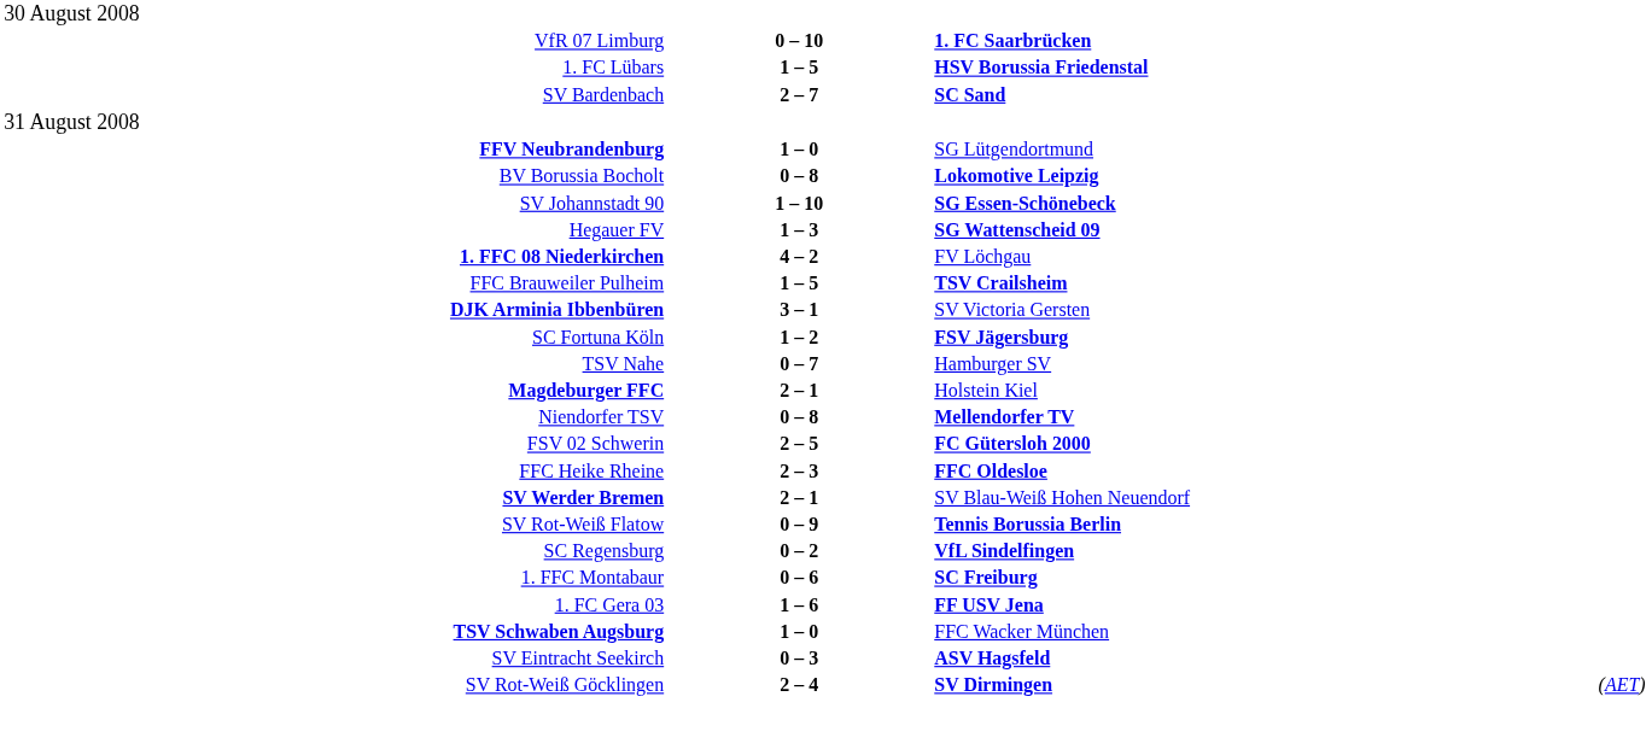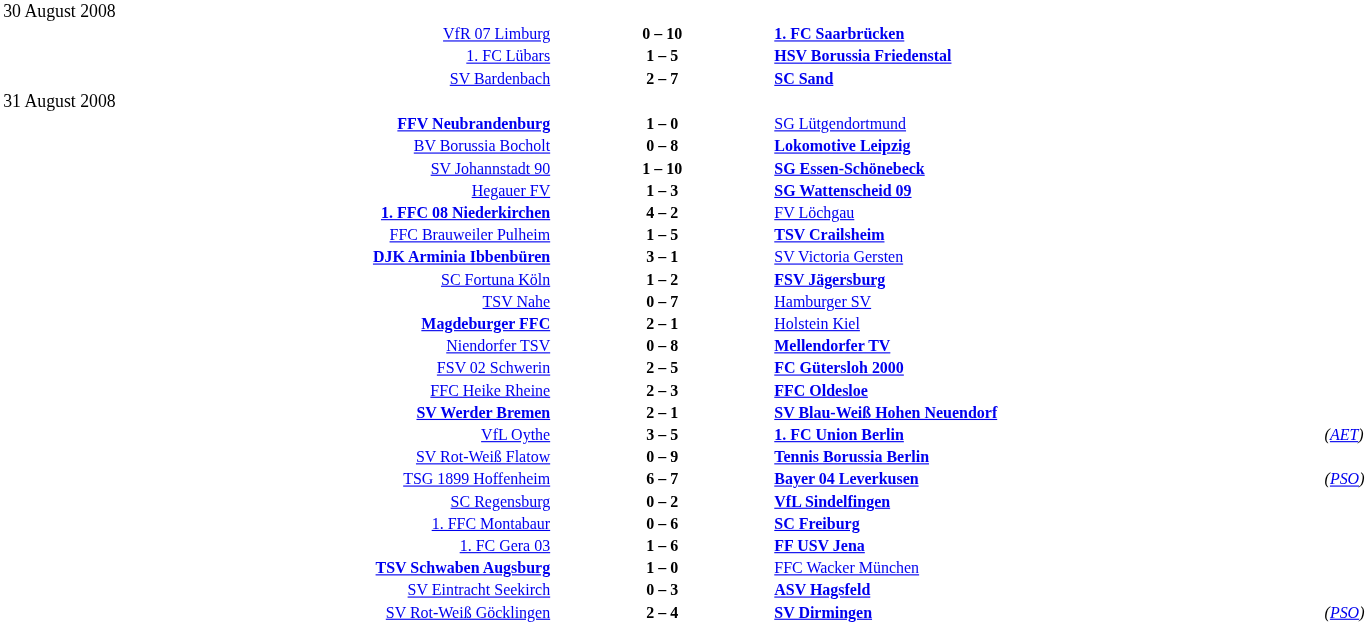SV Werder Bremen | column 3: normal -> bold
+ row: VfL Oythe | 3 – 5 | 1. FC Union Berlin | (AET)
+ row: TSG 1899 Hoffenheim | 6 – 7 | Bayer 04 Leverkusen | (PSO)
SV Rot-Weiß Göcklingen | column 4: (AET) -> (PSO)
